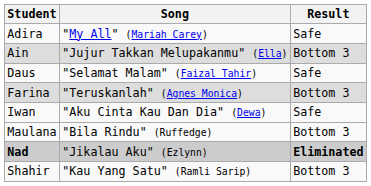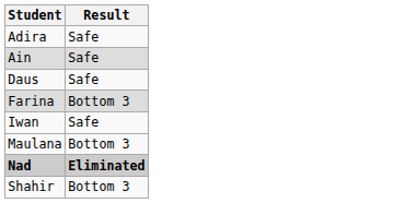- column: Song | "My All" (Mariah Carey) | "Jujur Takkan Melupakanmu" (Ella) | "Selamat Malam" (Faizal Tahir) | "Teruskanlah" (Agnes Monica) | "Aku Cinta Kau Dan Dia" (Dewa) | "Bila Rindu" (Ruffedge) | "Jikalau Aku" (Ezlynn) | "Kau Yang Satu" (Ramli Sarip)
Ain | Result: Bottom 3 -> Safe
